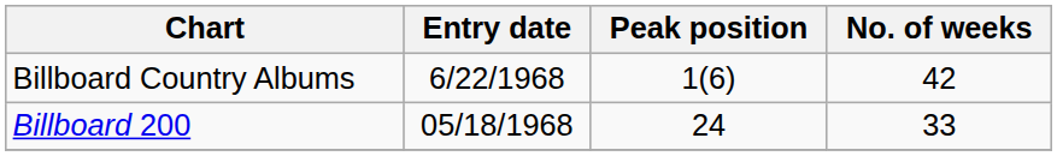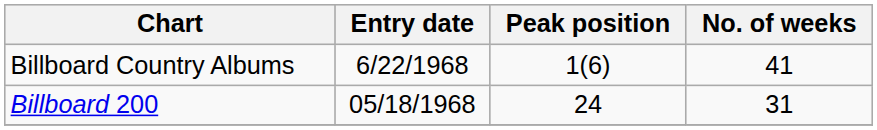Billboard Country Albums | No. of weeks: 42 -> 41
Billboard 200 | No. of weeks: 33 -> 31
